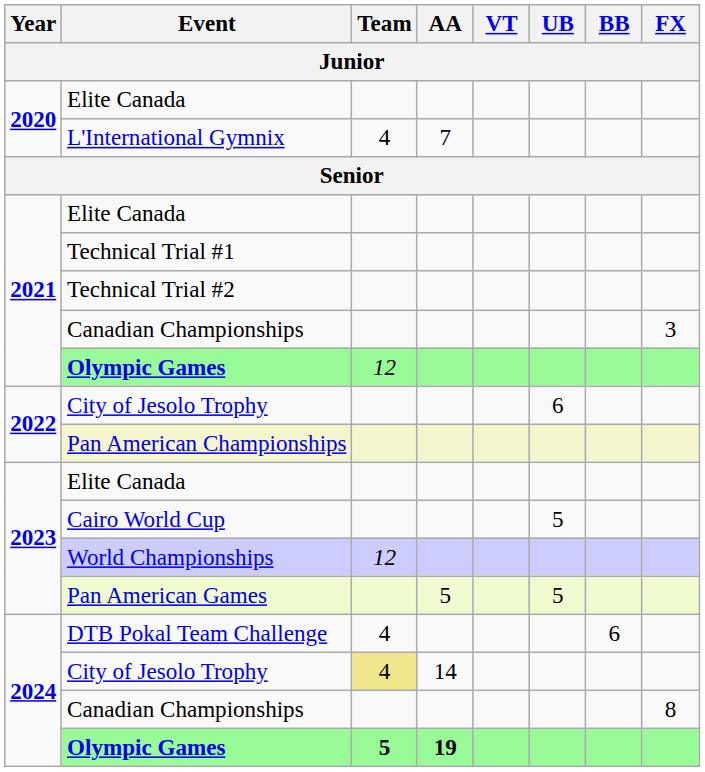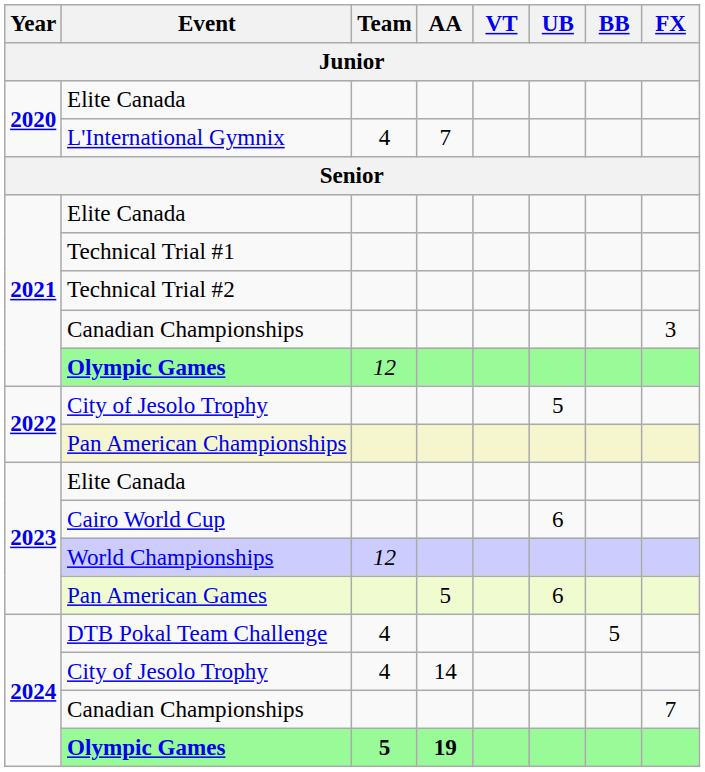2022 / City of Jesolo Trophy | UB: 6 -> 5
Cairo World Cup | UB: 5 -> 6
Pan American Games | UB: 5 -> 6
DTB Pokal Team Challenge | BB: 6 -> 5
2024 / City of Jesolo Trophy | Team: khaki background -> no background
2024 / Canadian Championships | FX: 8 -> 7
